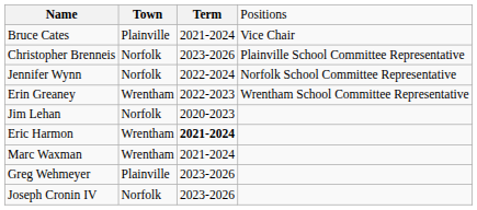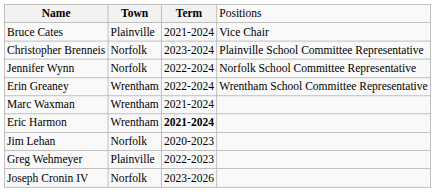Christopher Brenneis | column 3: 2023-2026 -> 2023-2024
Erin Greaney | column 3: 2022-2023 -> 2022-2024
rows swapped: Jim Lehan <-> Marc Waxman
Greg Wehmeyer | column 3: 2023-2026 -> 2022-2023
